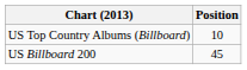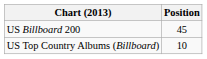rows swapped: US Billboard 200 <-> US Top Country Albums (Billboard)
